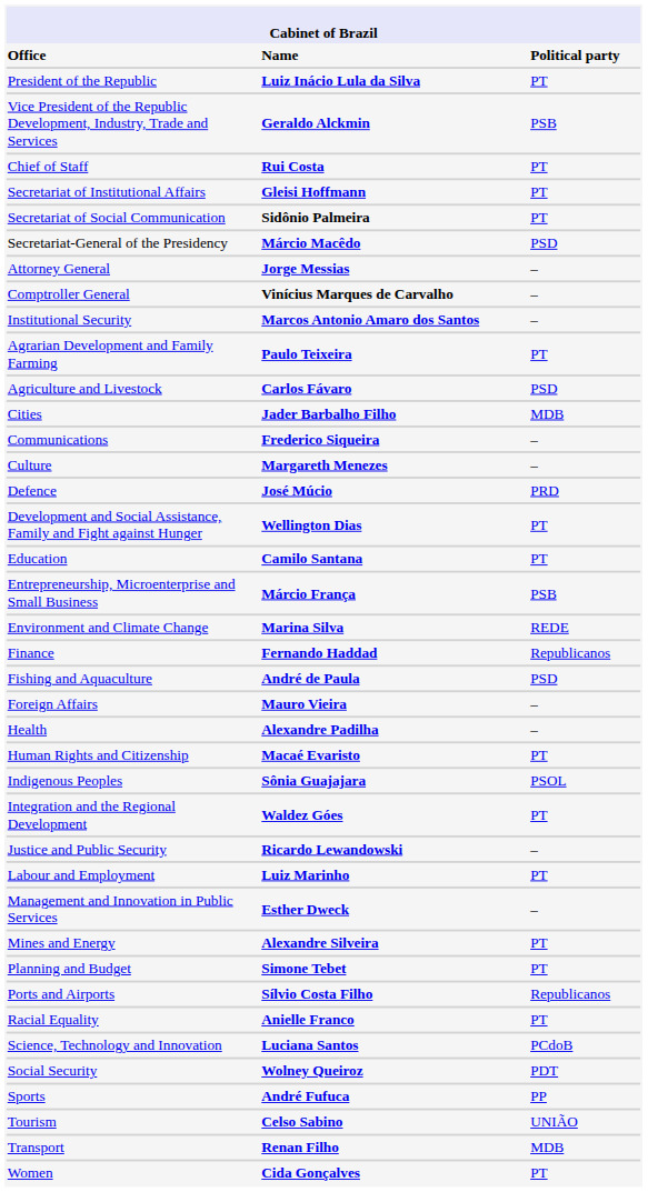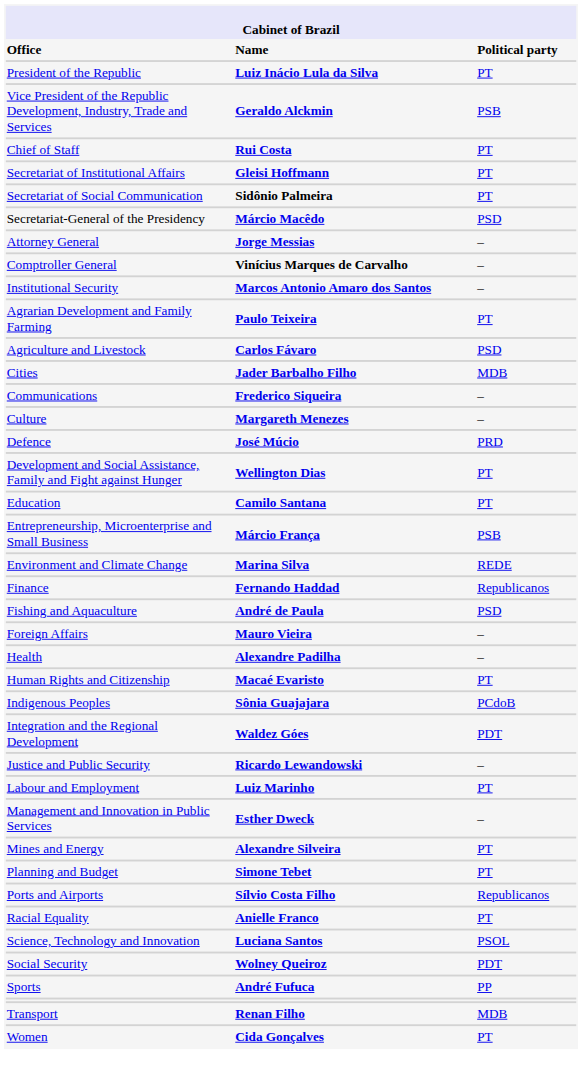Indigenous Peoples | column 3: PSOL -> PCdoB
Integration and the Regional Development | column 3: PT -> PDT
Science, Technology and Innovation | column 3: PCdoB -> PSOL
- row: Tourism | Celso Sabino | UNIÃO
